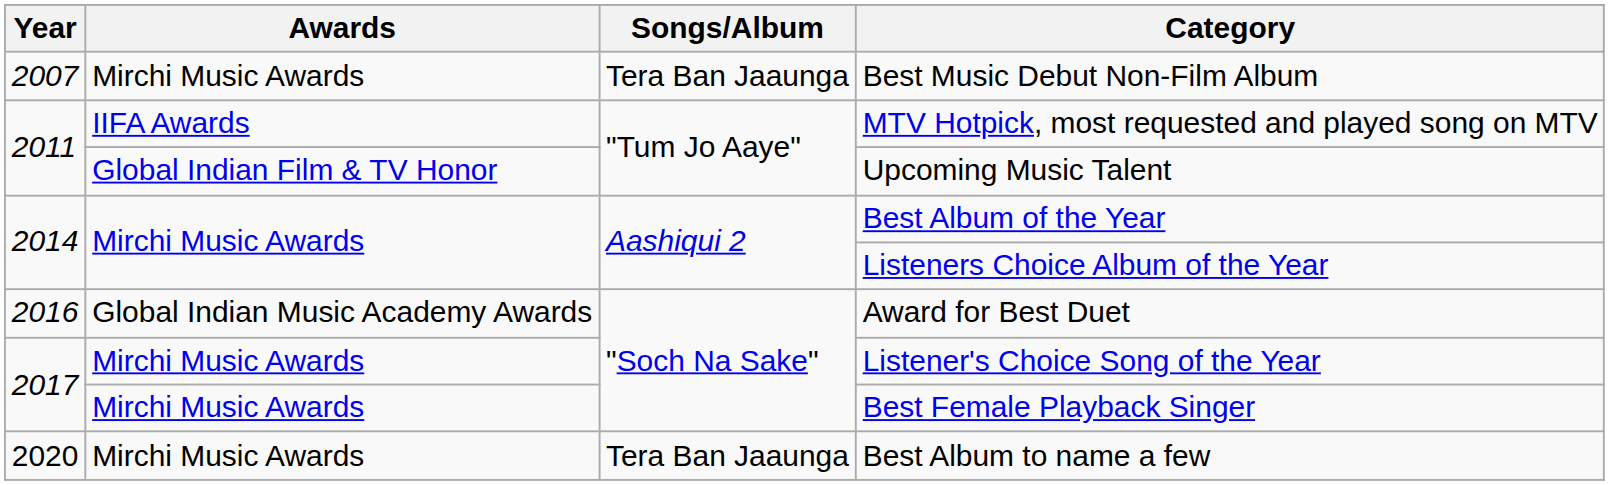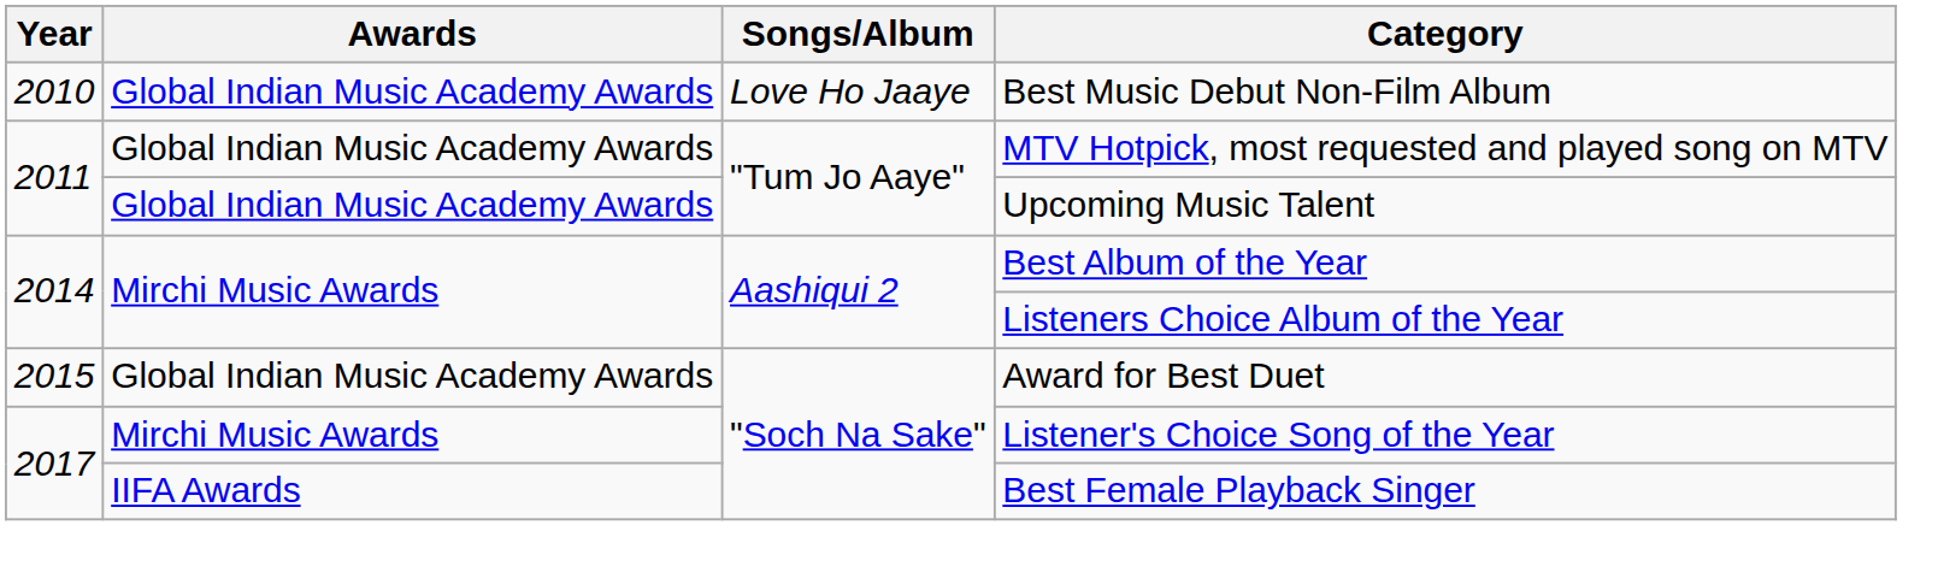Best Music Debut Non-Film Album | Year: 2007 -> 2010
Best Music Debut Non-Film Album | Awards: Mirchi Music Awards -> Global Indian Music Academy Awards
Best Music Debut Non-Film Album | Songs/Album: Tera Ban Jaaunga -> Love Ho Jaaye
MTV Hotpick, most requested and played song on MTV | Awards: IIFA Awards -> Global Indian Music Academy Awards
Upcoming Music Talent | Awards: Global Indian Film & TV Honor -> Global Indian Music Academy Awards
Award for Best Duet | Year: 2016 -> 2015
Best Female Playback Singer | Awards: Mirchi Music Awards -> IIFA Awards
- row: 2020 | Mirchi Music Awards | Tera Ban Jaaunga | Best Album to name a few
